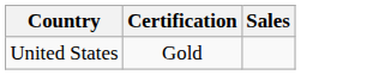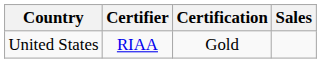+ column: Certifier | RIAA
